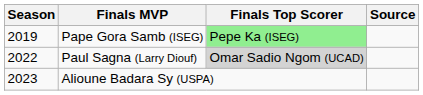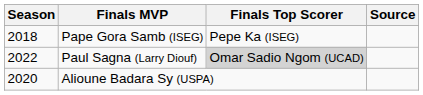Pape Gora Samb (ISEG) | Season: 2019 -> 2018
Pape Gora Samb (ISEG) | Finals Top Scorer: lightgreen background -> no background
Alioune Badara Sy (USPA) | Season: 2023 -> 2020
